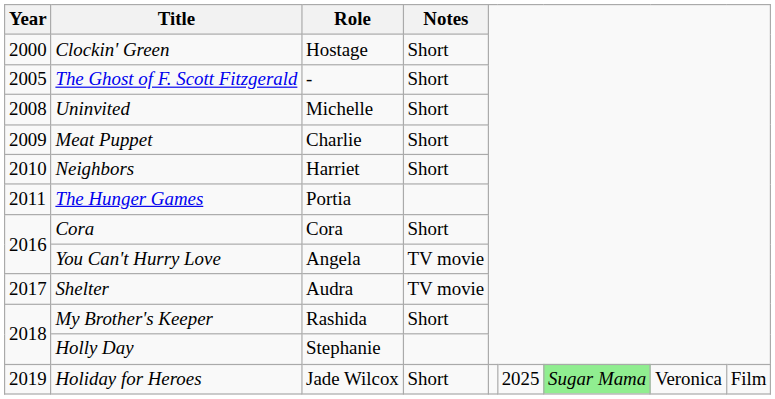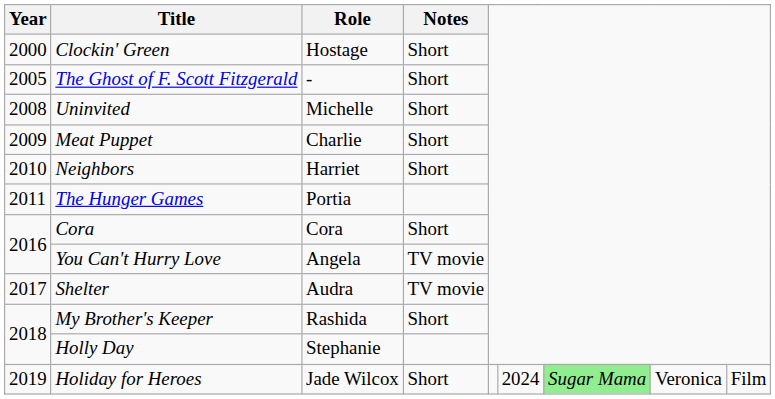Holiday for Heroes | column 6: 2025 -> 2024
